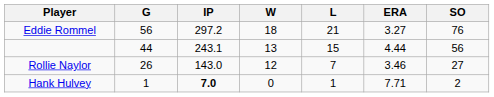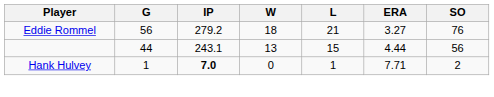Eddie Rommel | IP: 297.2 -> 279.2
- row: Rollie Naylor | 26 | 143.0 | 12 | 7 | 3.46 | 27
